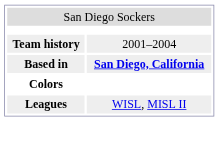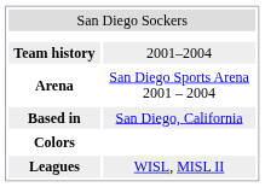+ row: Arena | San Diego Sports Arena 2001 – 2004
Based in | column 2: bold -> normal
